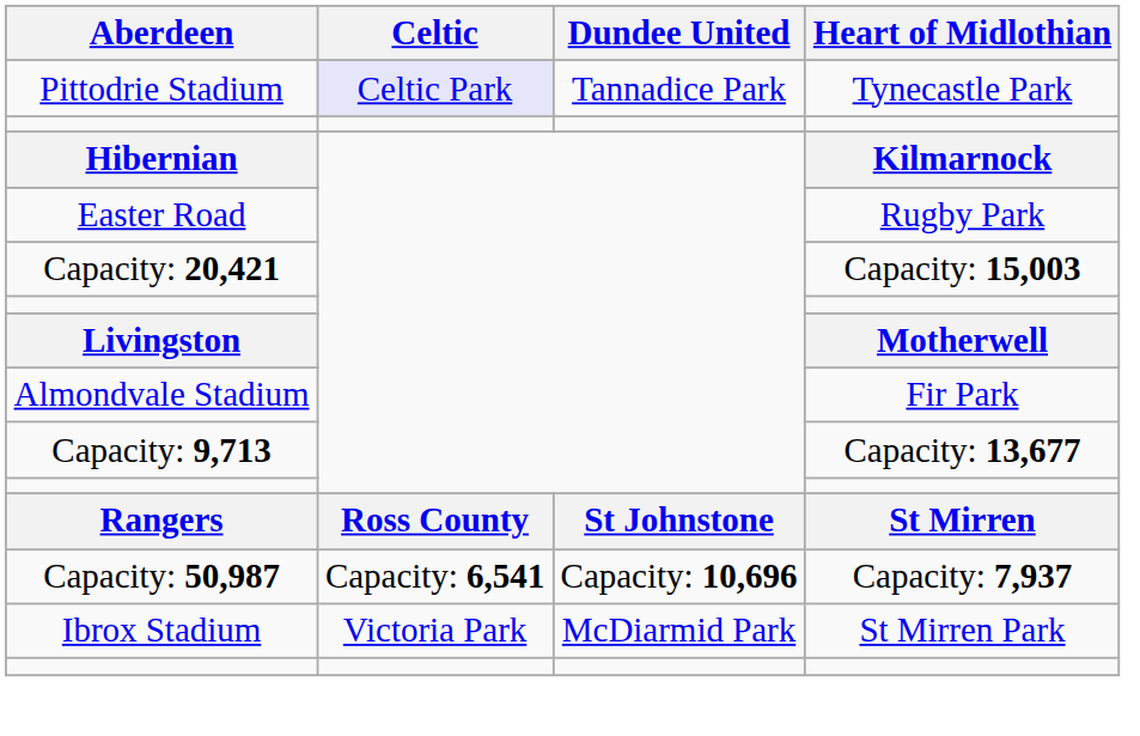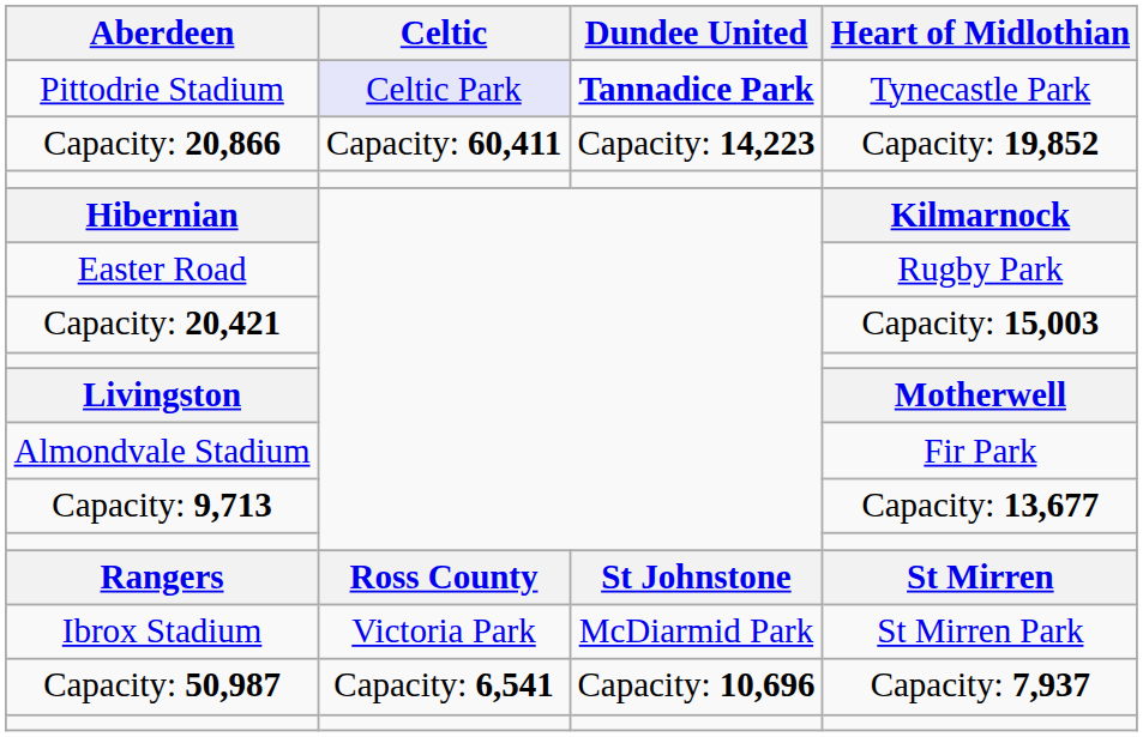Pittodrie Stadium | Dundee United: normal -> bold
+ row: Capacity: 20,866 | Capacity: 60,411 | Capacity: 14,223 | Capacity: 19,852
rows swapped: Ibrox Stadium <-> Capacity: 50,987
